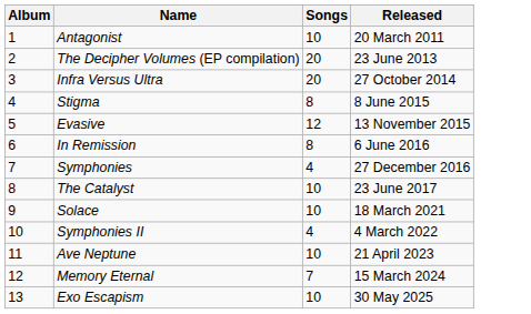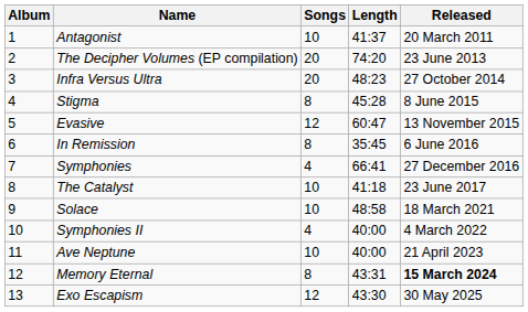+ column: Length | 41:37 | 74:20 | 48:23 | 45:28 | 60:47 | 35:45 | 66:41 | 41:18 | 48:58 | 40:00 | 40:00 | 43:31 | 43:30
Memory Eternal | Songs: 7 -> 8
Memory Eternal | Released: normal -> bold
Exo Escapism | Songs: 10 -> 12
